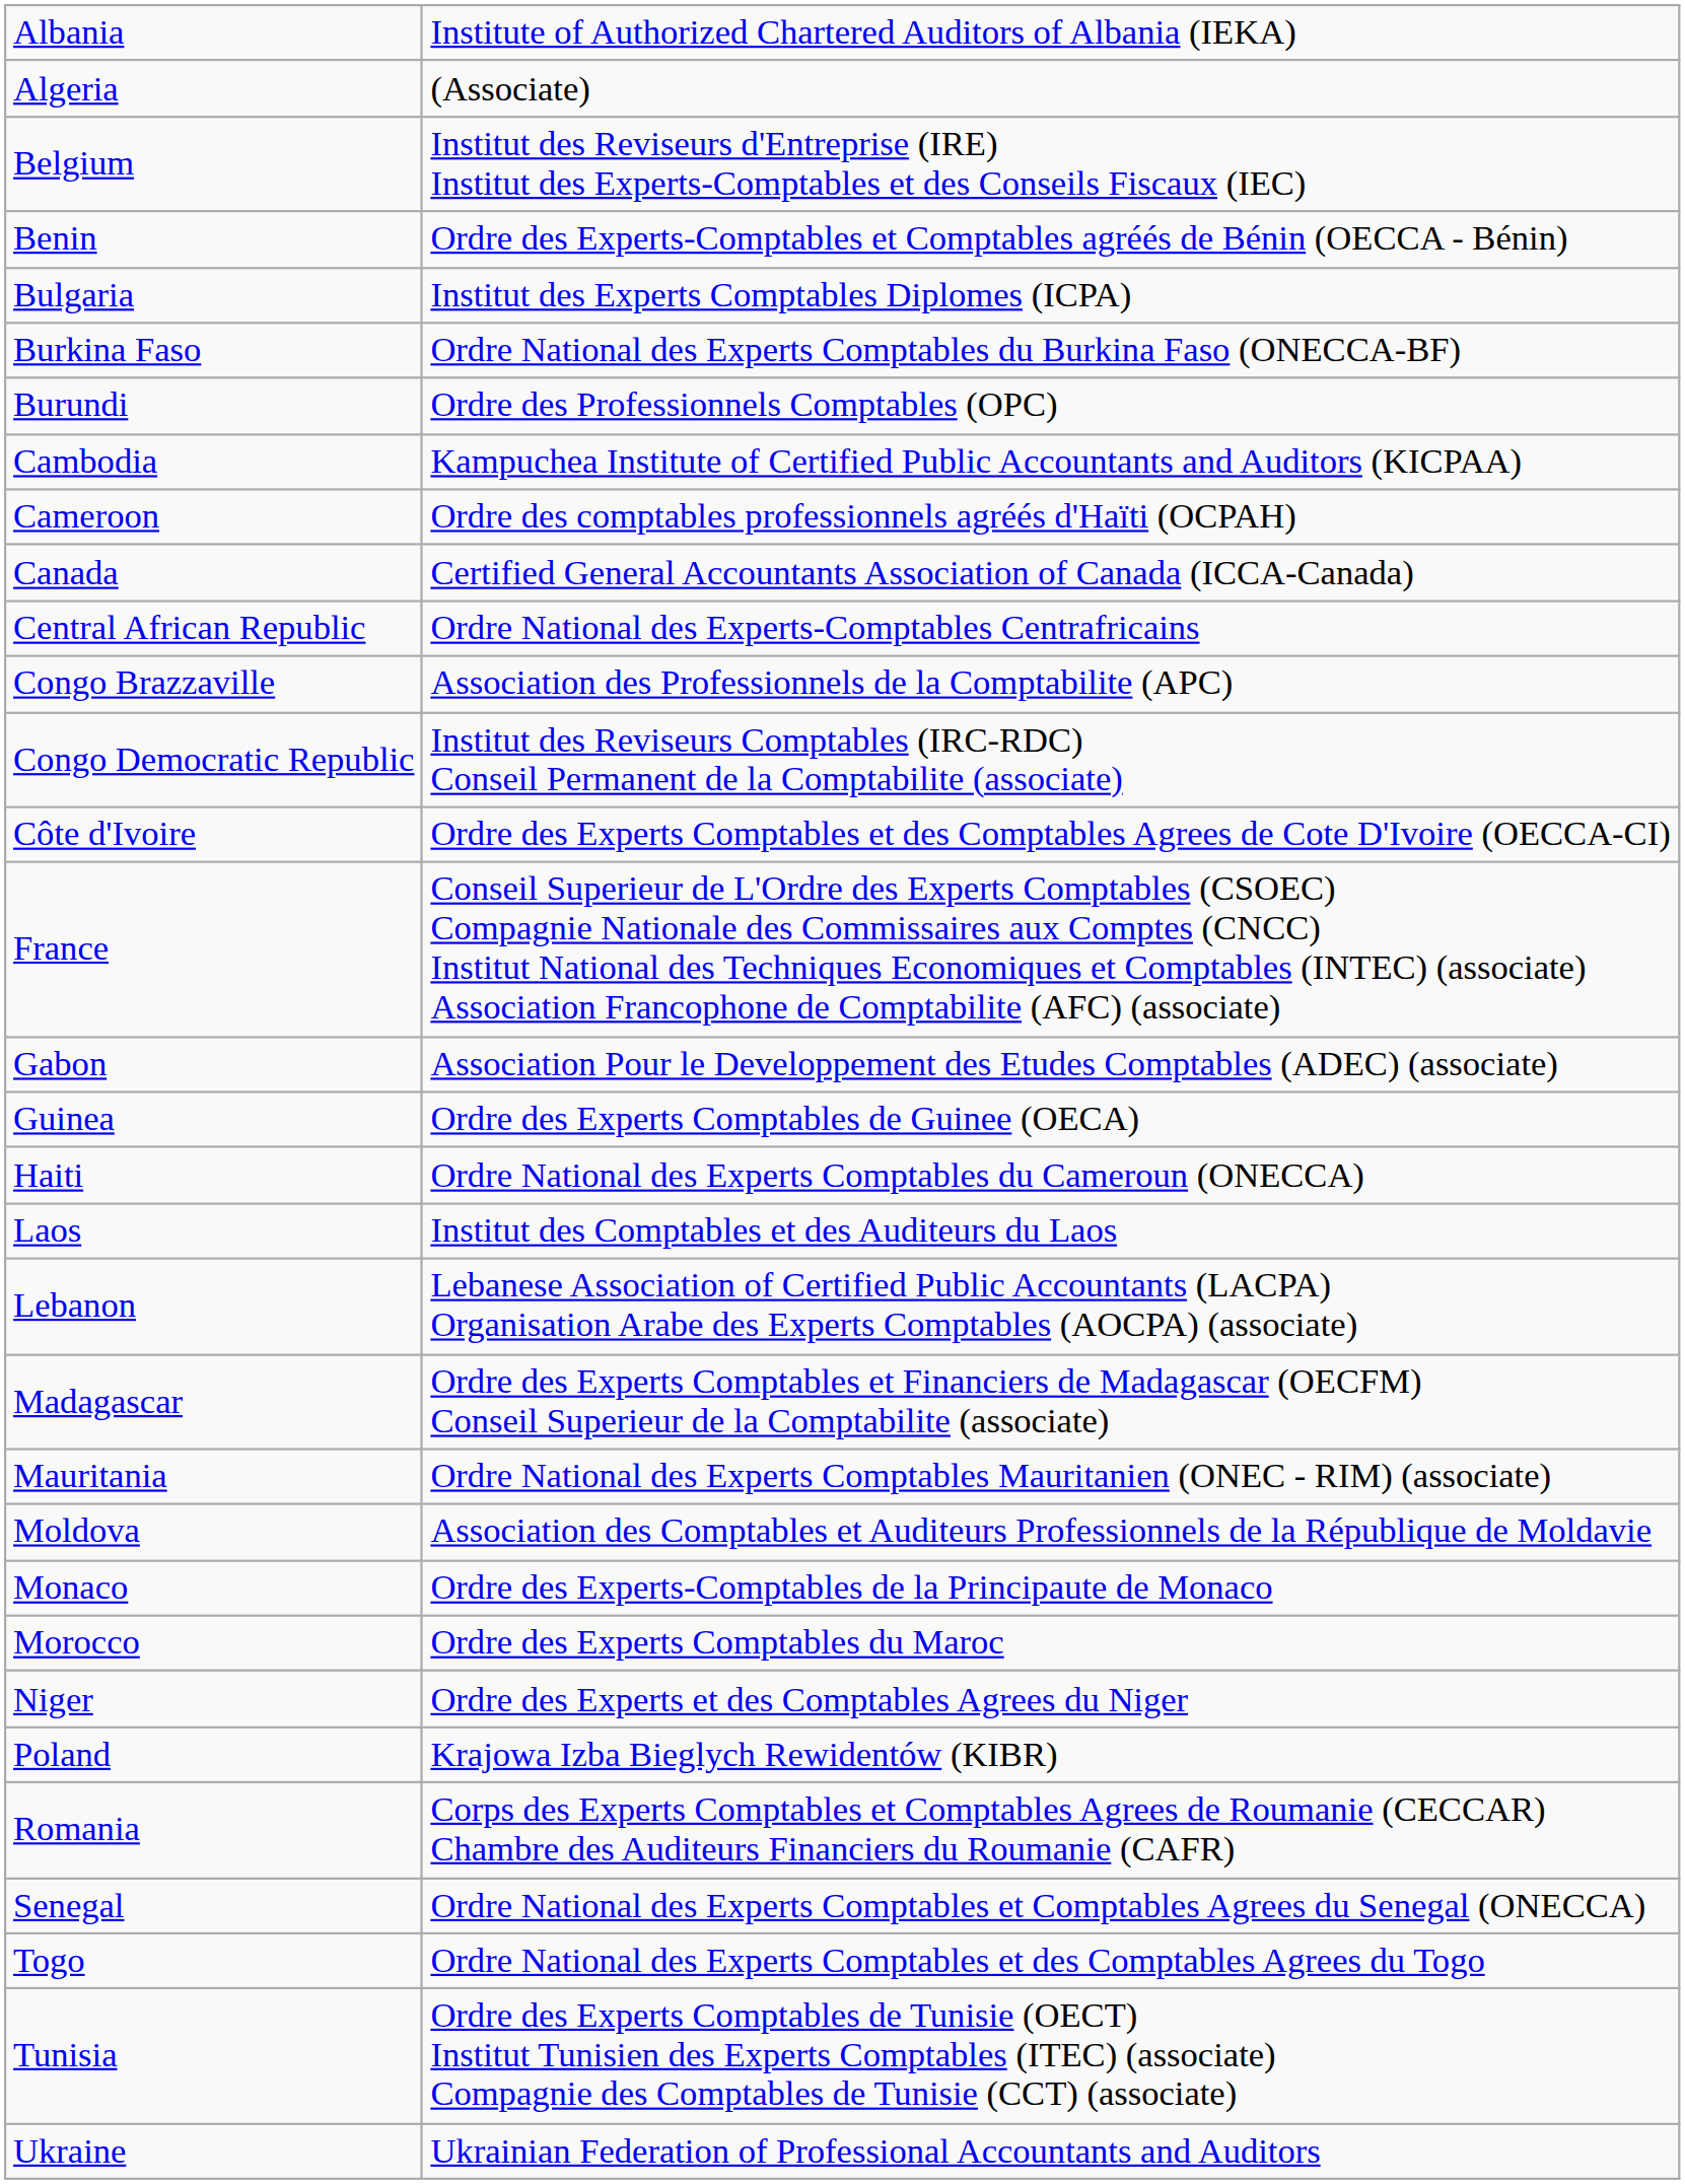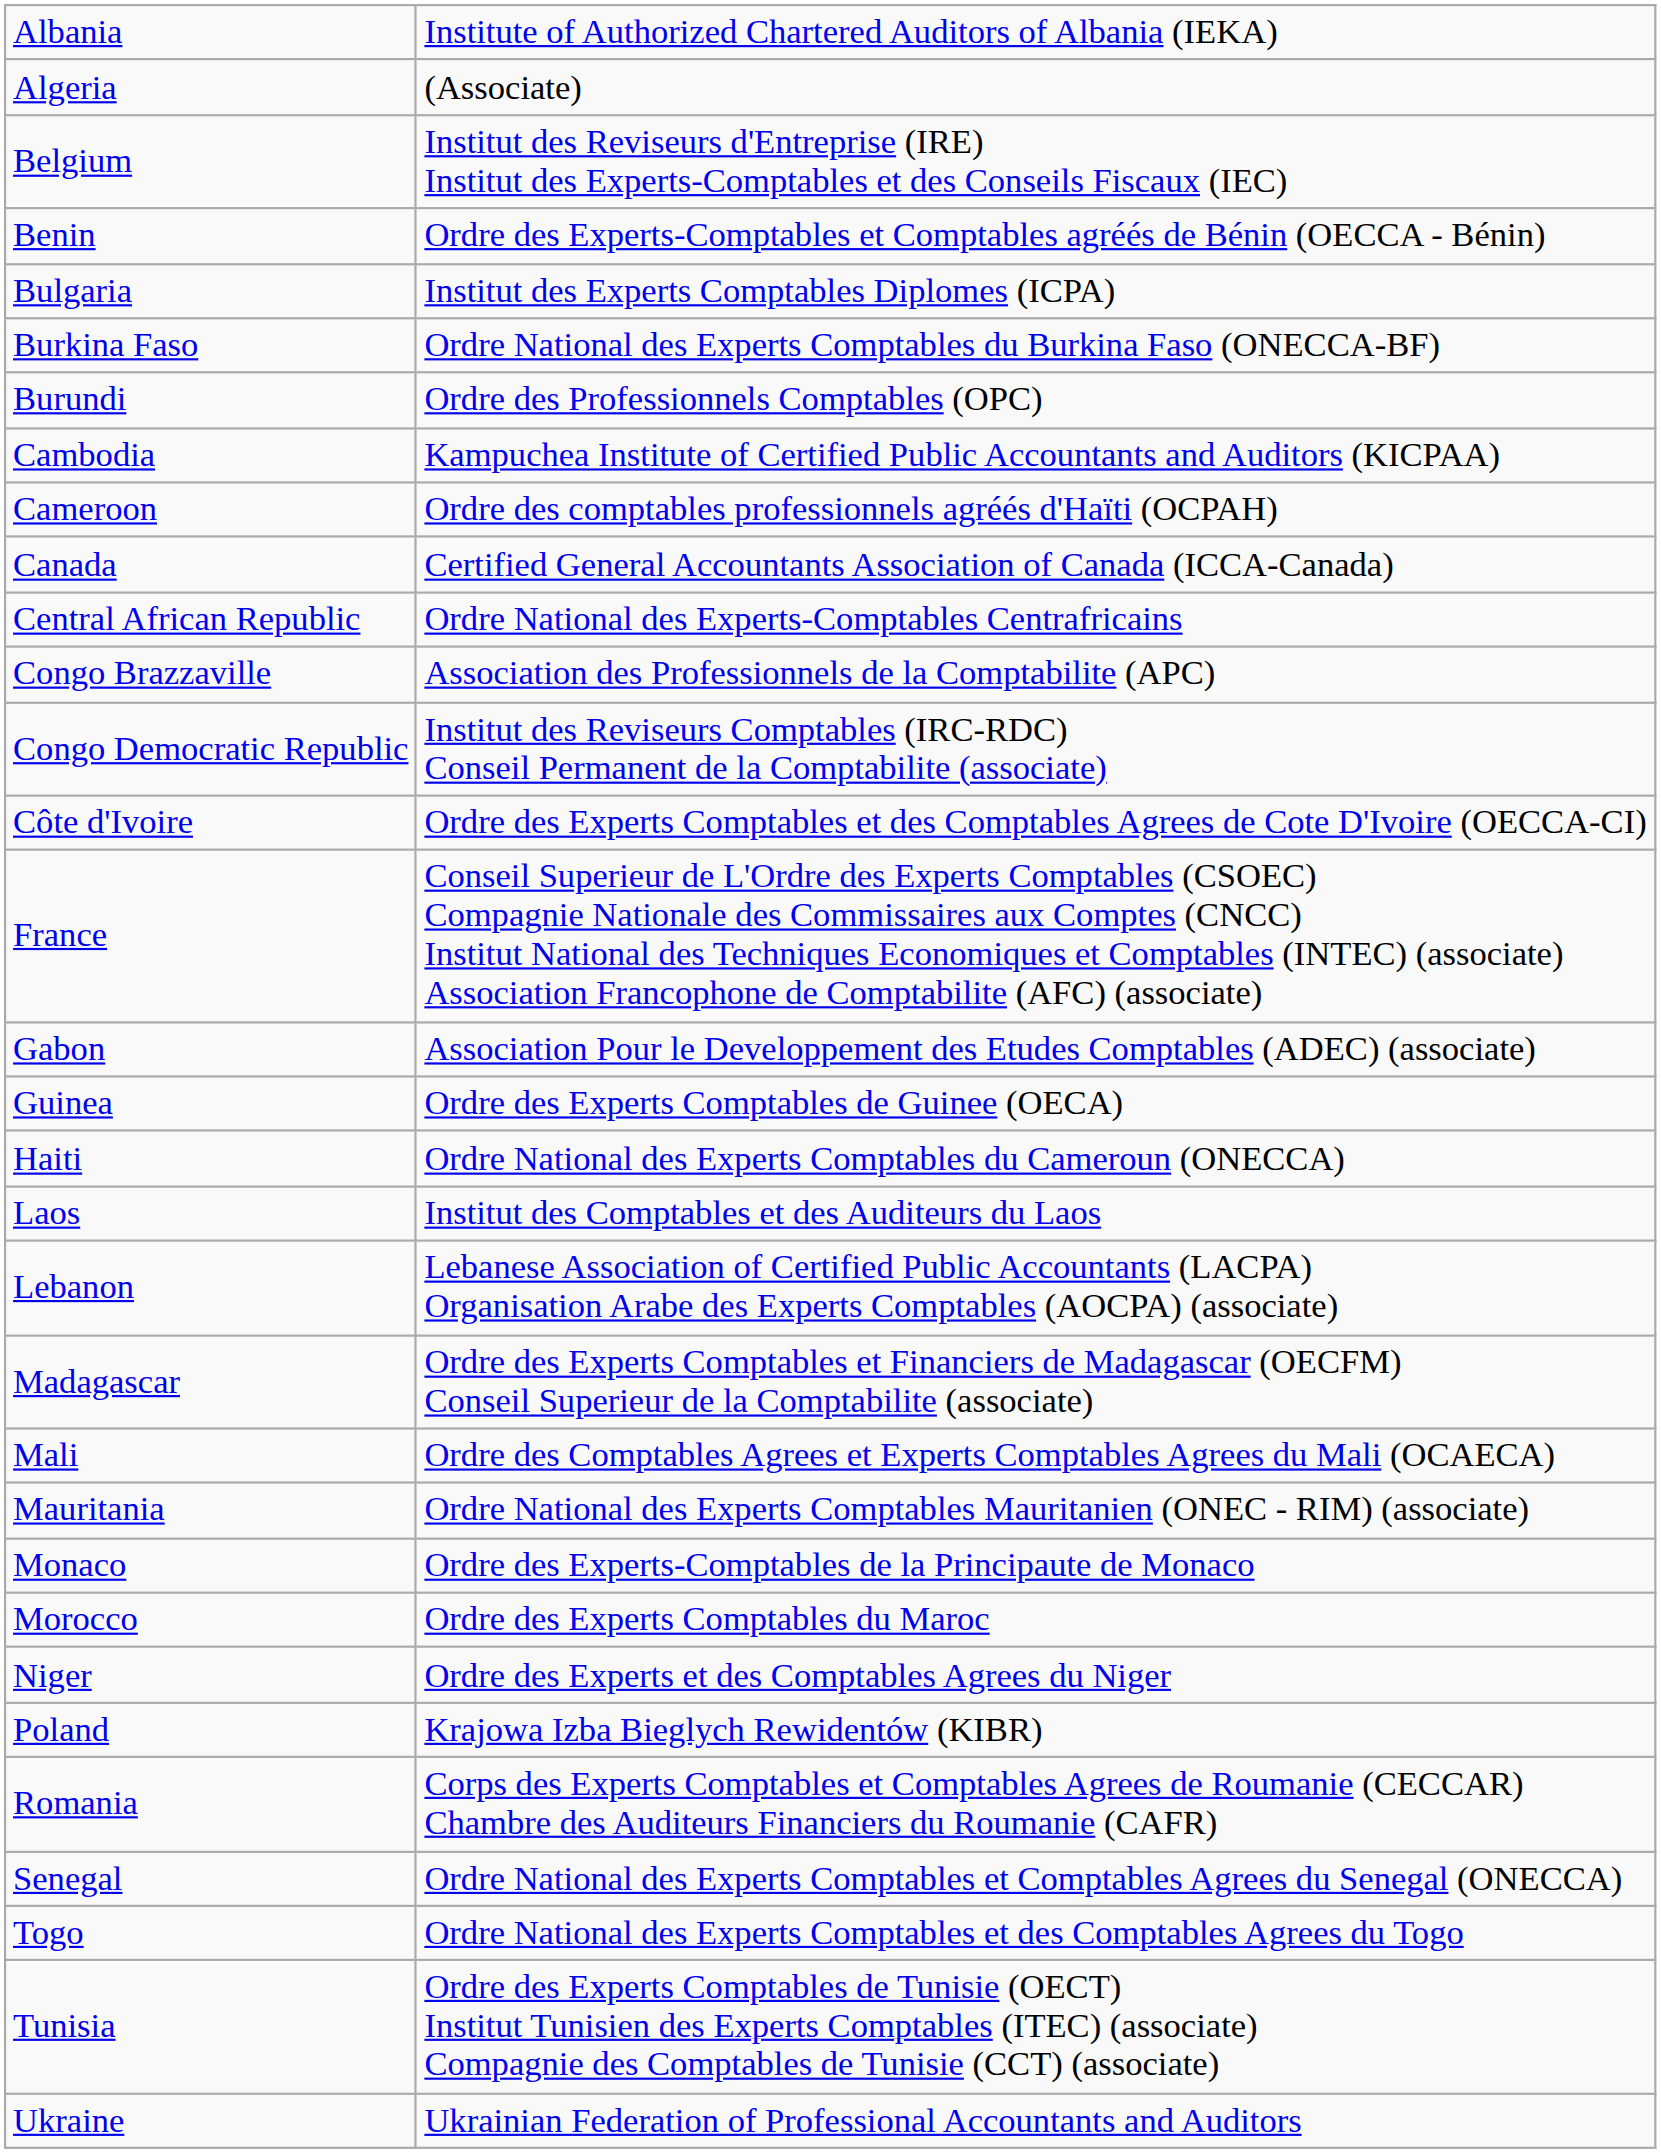+ row: Mali | Ordre des Comptables Agrees et Experts Comptables Agrees du Mali (OCAECA)
- row: Moldova | Association des Comptables et Auditeurs Professionnels de la République de Moldavie
